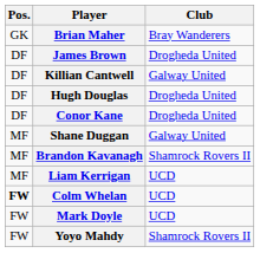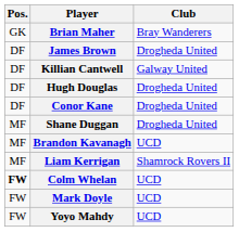Shane Duggan | Club: Galway United -> Drogheda United
Brandon Kavanagh | Club: Shamrock Rovers II -> UCD
Liam Kerrigan | Club: UCD -> Shamrock Rovers II
Yoyo Mahdy | Club: Shamrock Rovers II -> UCD
